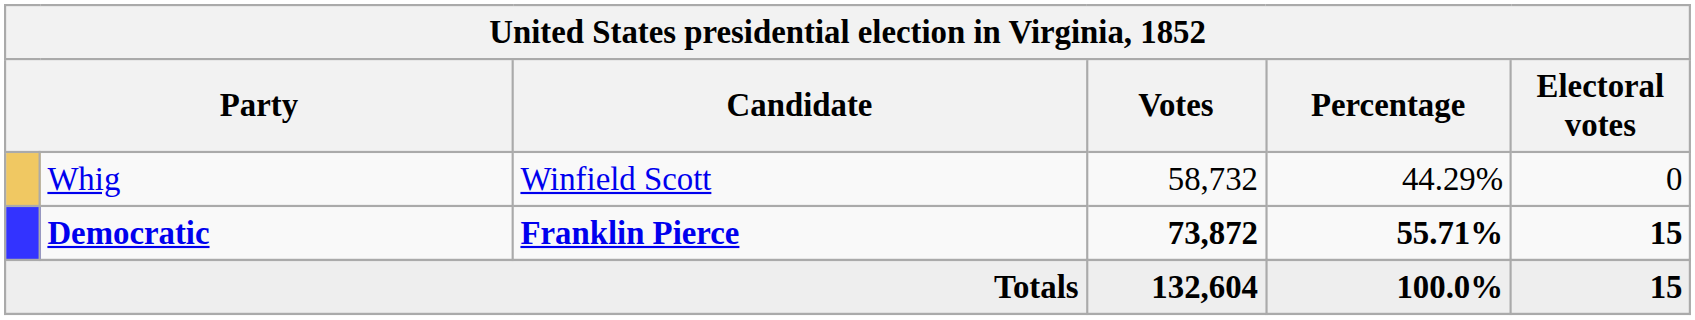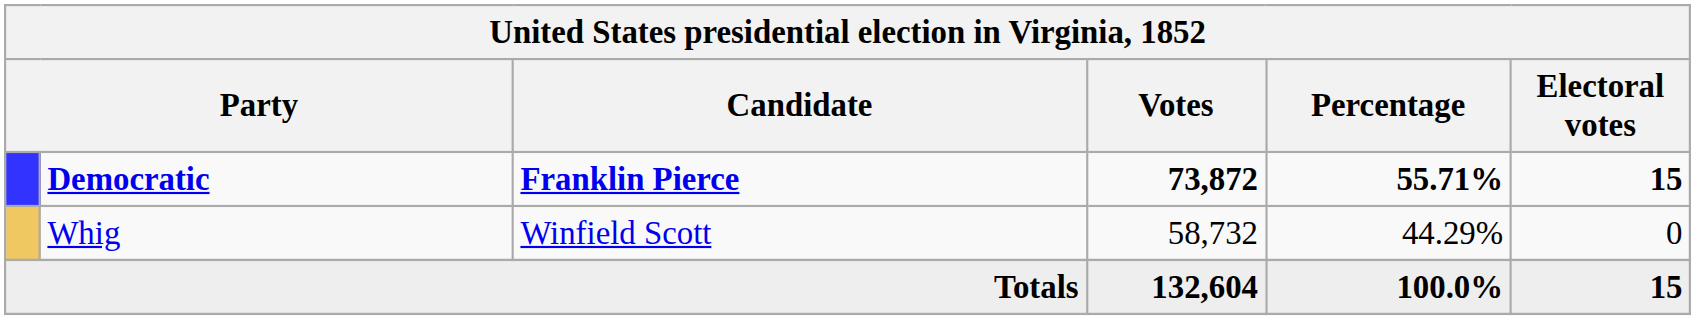rows swapped: Democratic <-> Whig
